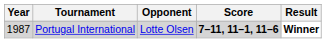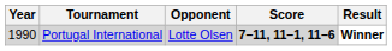Portugal International | Year: 1987 -> 1990
